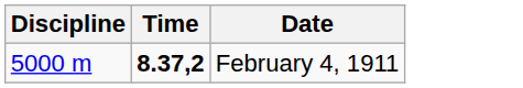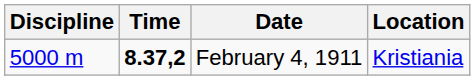+ column: Location | Kristiania
